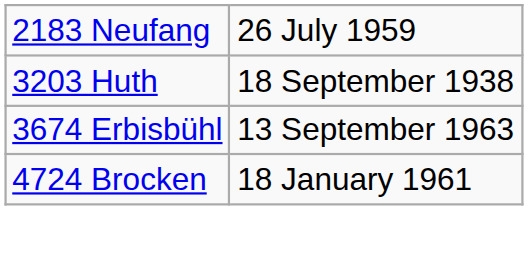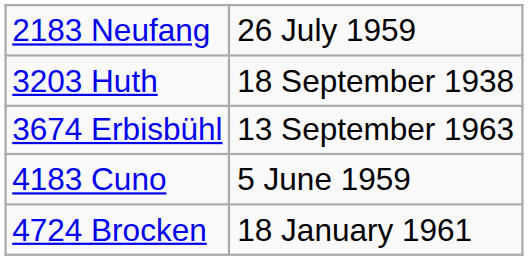+ row: 4183 Cuno | 5 June 1959
